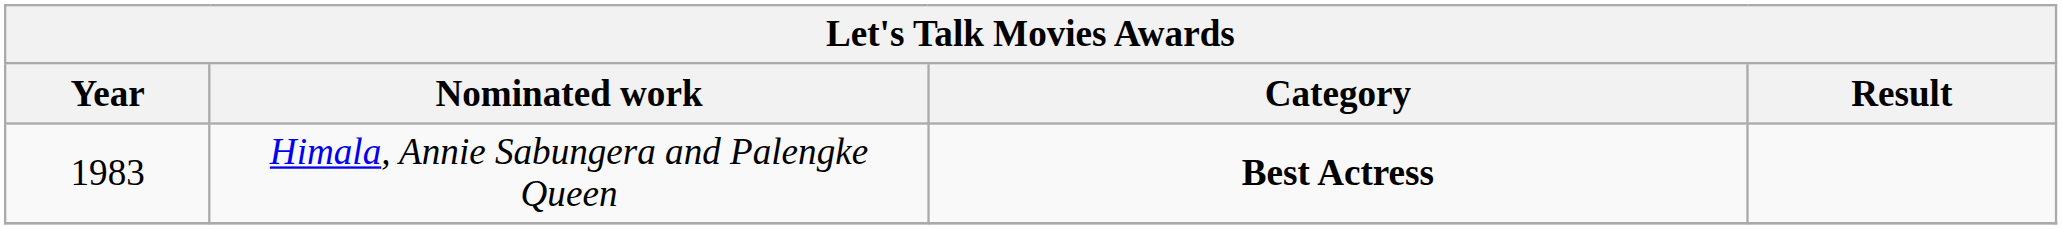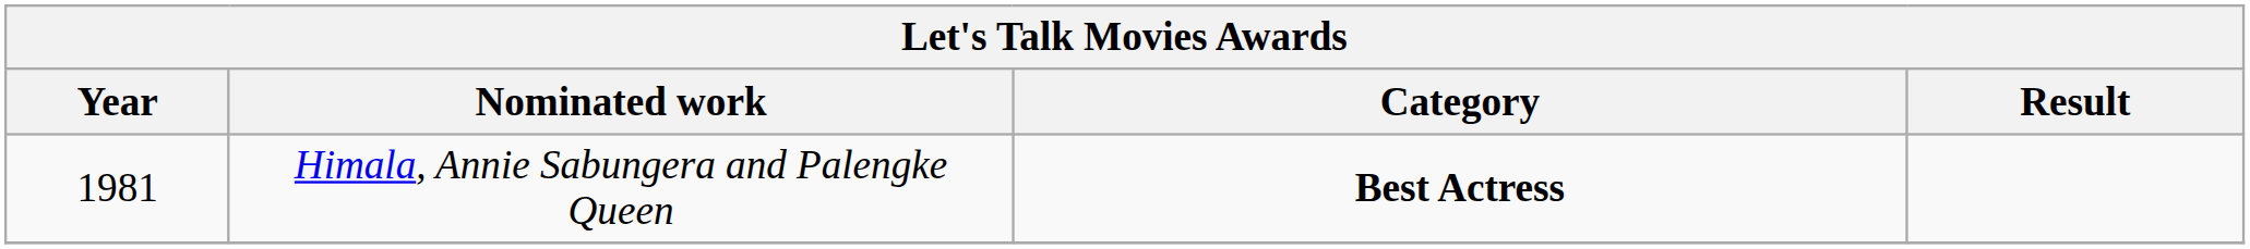Himala, Annie Sabungera and Palengke Queen | Year: 1983 -> 1981
